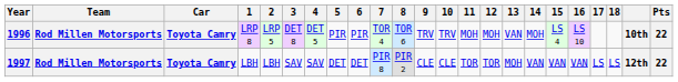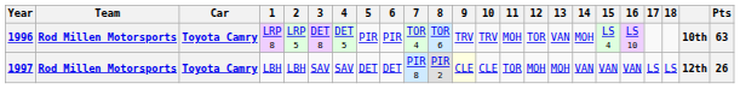1996 | 12: MOH -> TOR
1996 | Pts: 22 -> 63
1997 | 9: no background -> lightyellow background
1997 | 12: TOR -> MOH
1997 | Pts: 22 -> 26
